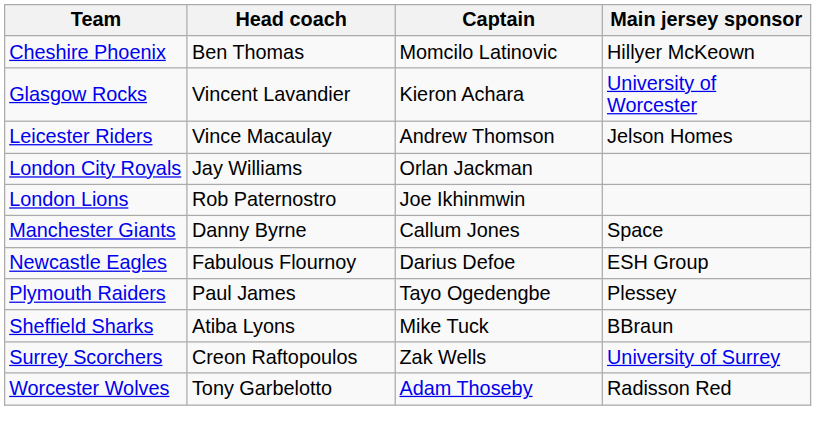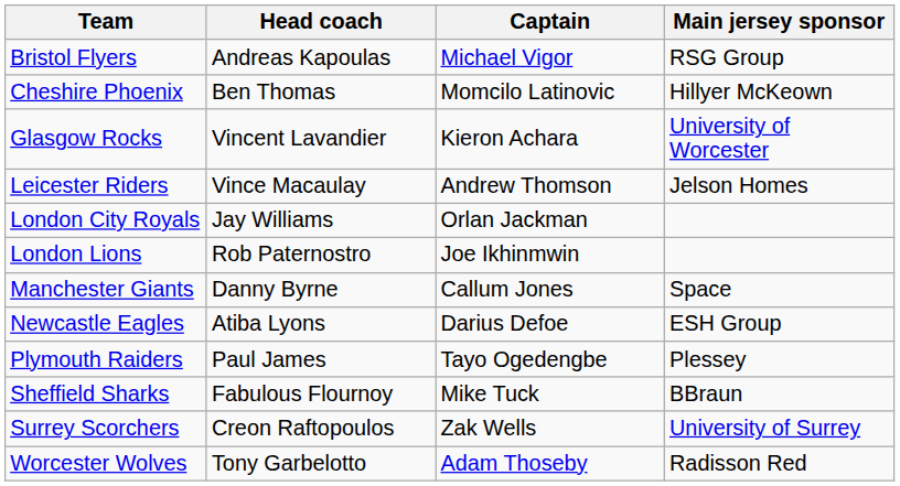+ row: Bristol Flyers | Andreas Kapoulas | Michael Vigor | RSG Group
Newcastle Eagles | Head coach: Fabulous Flournoy -> Atiba Lyons
Sheffield Sharks | Head coach: Atiba Lyons -> Fabulous Flournoy
